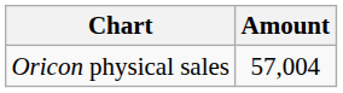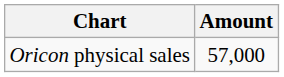Oricon physical sales | Amount: 57,004 -> 57,000
